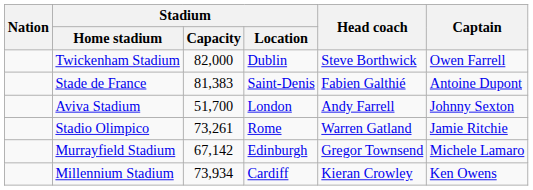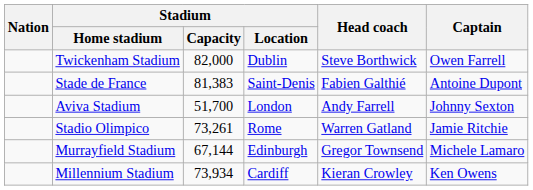Murrayfield Stadium | Stadium / Capacity: 67,142 -> 67,144
